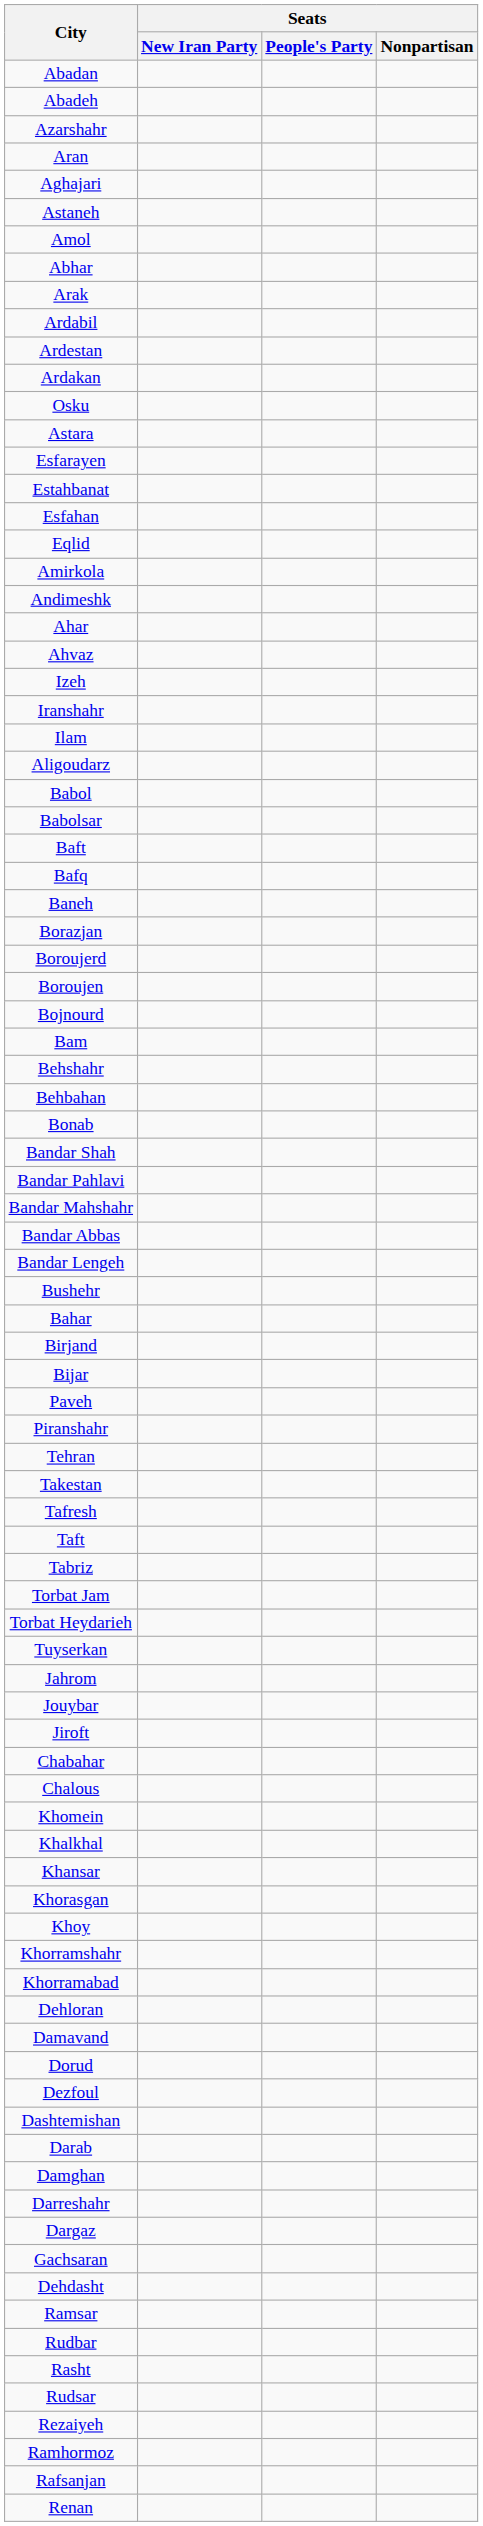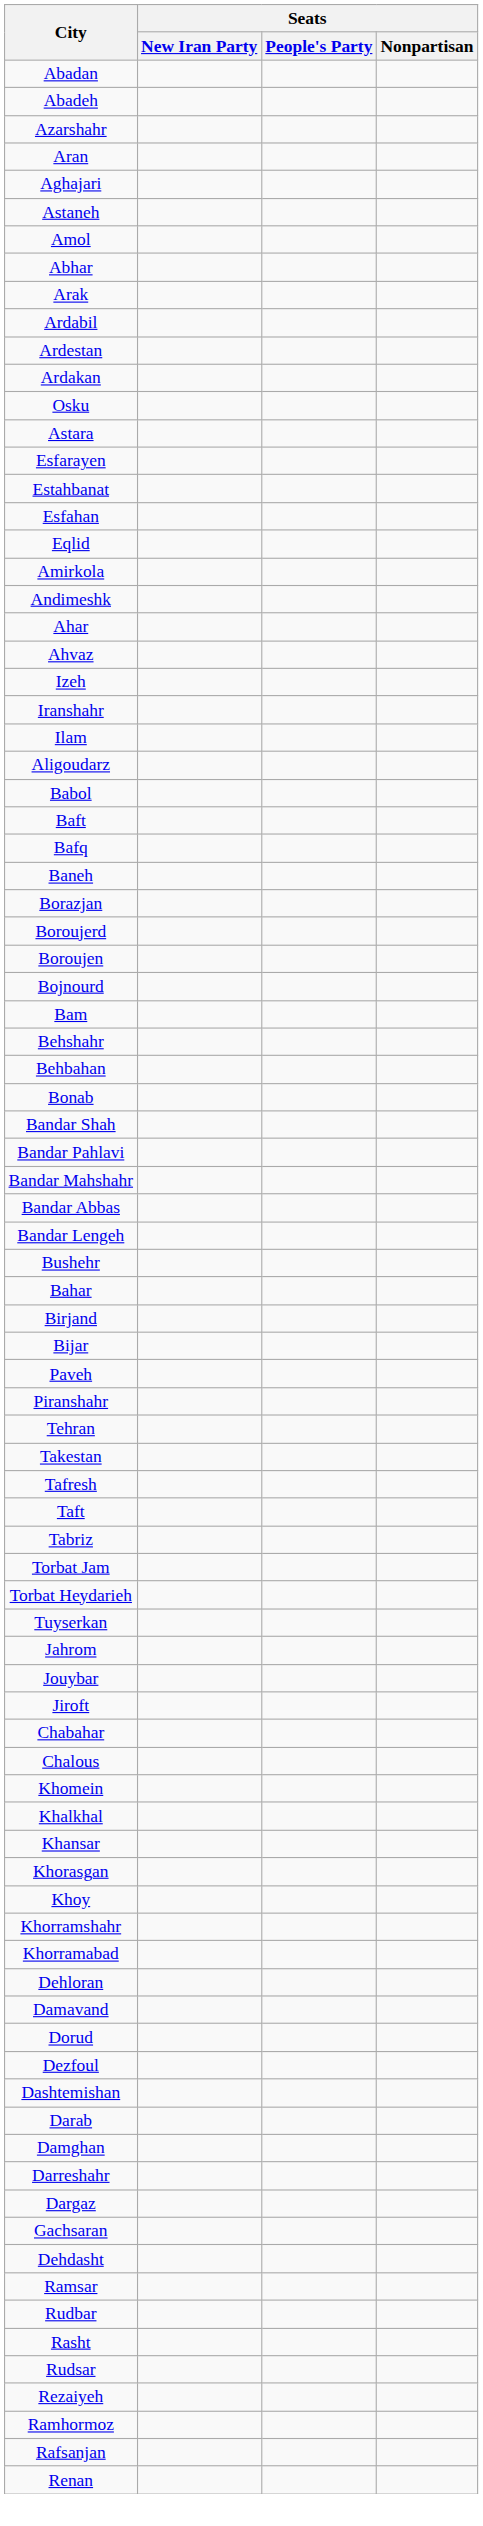- row: Babolsar
